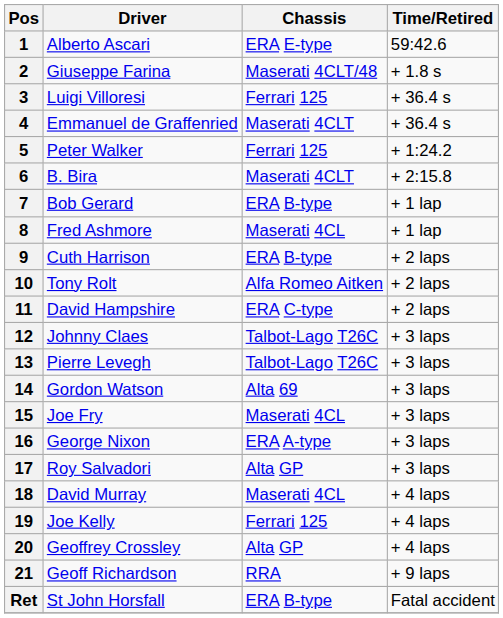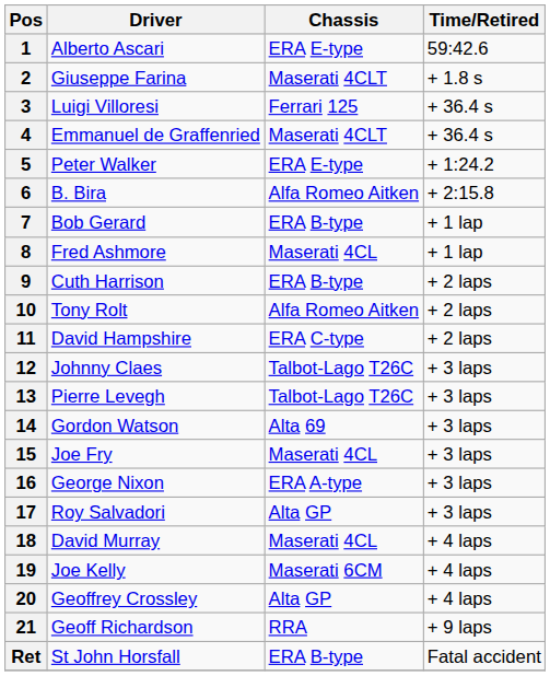2 | Chassis: Maserati 4CLT/48 -> Maserati 4CLT
5 | Chassis: Ferrari 125 -> ERA E-type
6 | Chassis: Maserati 4CLT -> Alfa Romeo Aitken
19 | Chassis: Ferrari 125 -> Maserati 6CM
